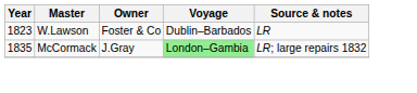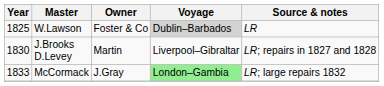W.Lawson | Year: 1823 -> 1825
W.Lawson | Voyage: no background -> lightgrey background
+ row: 1830 | J.Brooks D.Levey | Martin | Liverpool–Gibraltar | LR; repairs in 1827 and 1828
McCormack | Year: 1835 -> 1833
